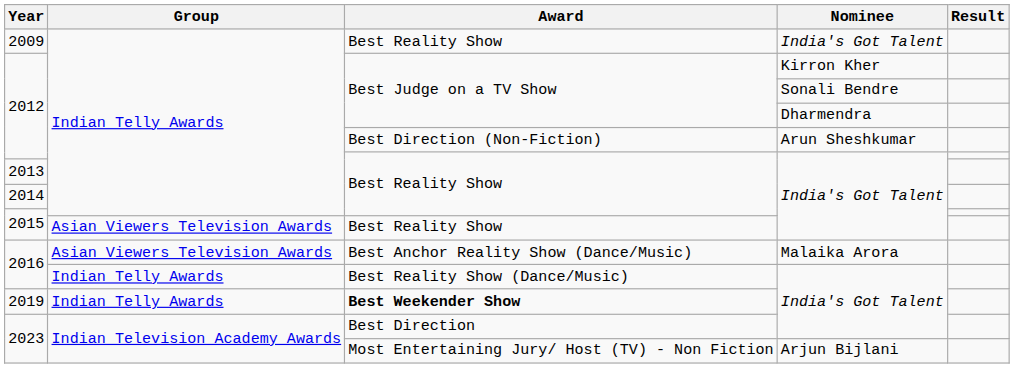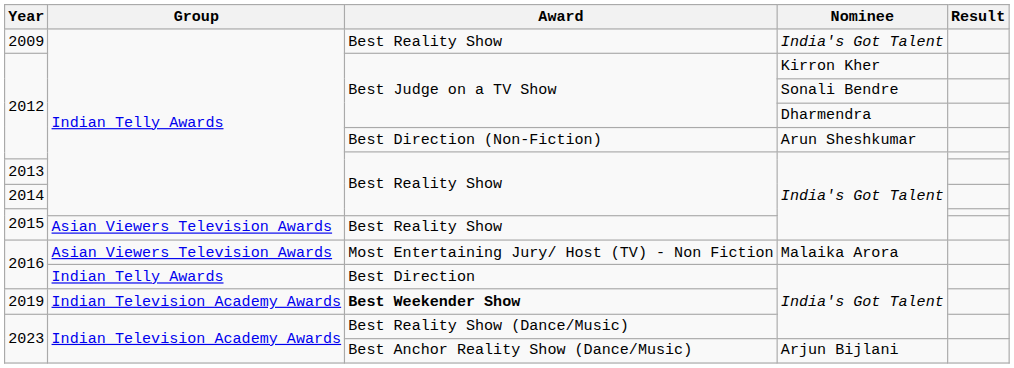2016 / Malaika Arora | Award: Best Anchor Reality Show (Dance/Music) -> Most Entertaining Jury/ Host (TV) - Non Fiction
2016 / India's Got Talent | Award: Best Reality Show (Dance/Music) -> Best Direction
2019 | Group: Indian Telly Awards -> Indian Television Academy Awards
2023 / India's Got Talent | Award: Best Direction -> Best Reality Show (Dance/Music)
2023 / Arjun Bijlani | Award: Most Entertaining Jury/ Host (TV) - Non Fiction -> Best Anchor Reality Show (Dance/Music)
